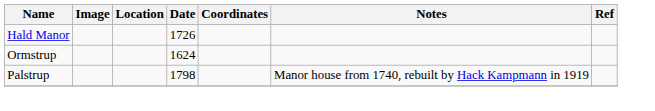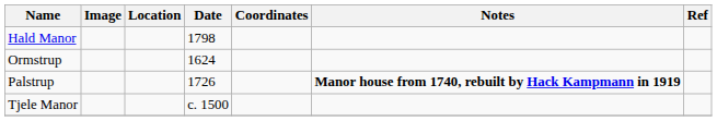Hald Manor | Date: 1726 -> 1798
Palstrup | Date: 1798 -> 1726
Palstrup | Notes: normal -> bold
+ row: Tjele Manor | c. 1500
